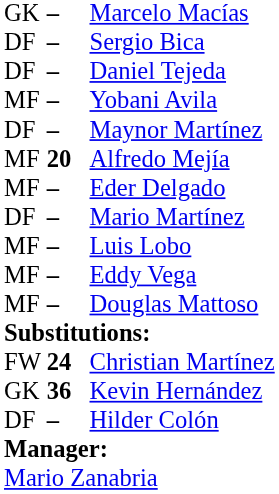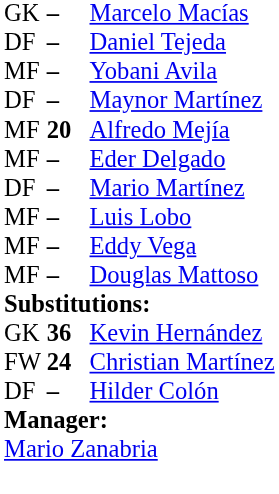- row: DF | – | Sergio Bica
rows swapped: Christian Martínez <-> Kevin Hernández
